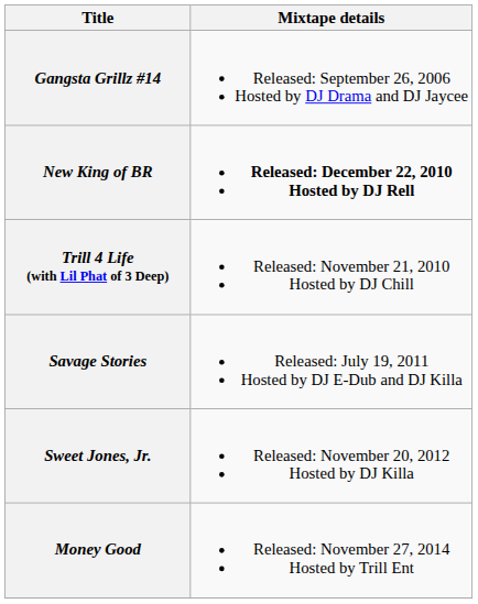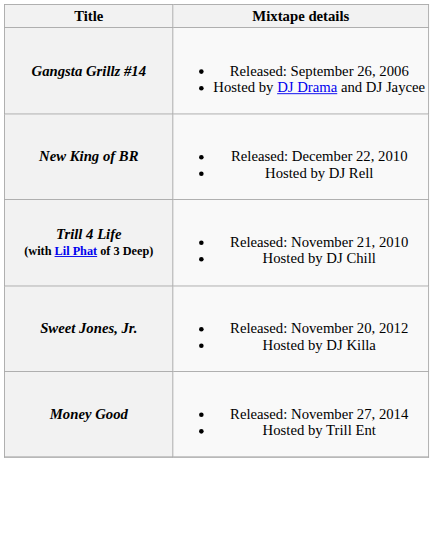New King of BR | Mixtape details: bold -> normal
- row: Savage Stories | Released: July 19, 2011 Hosted by DJ E-Dub and DJ Killa
